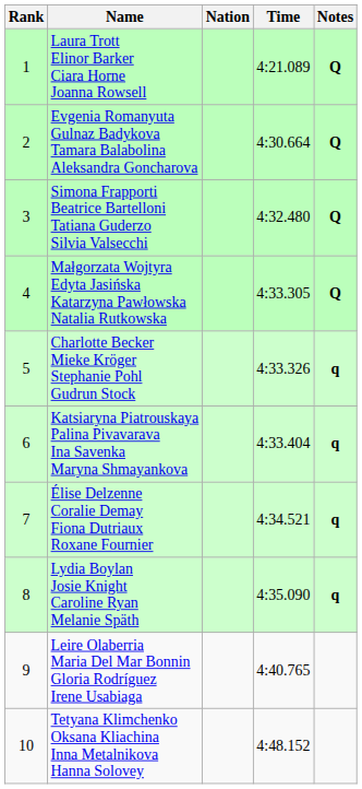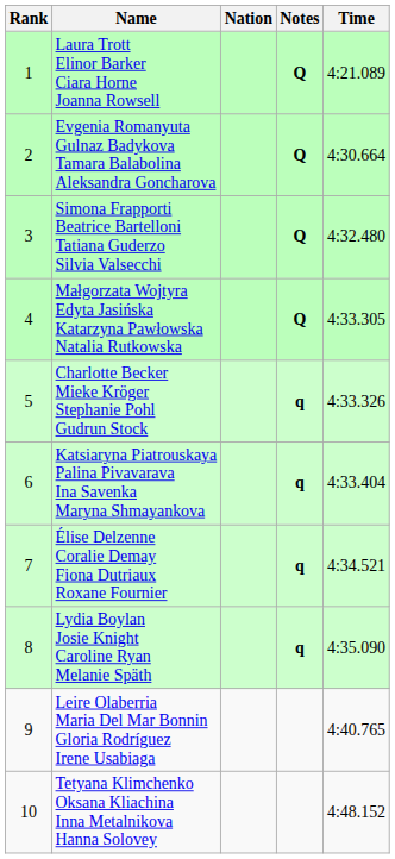columns swapped: Time <-> Notes
